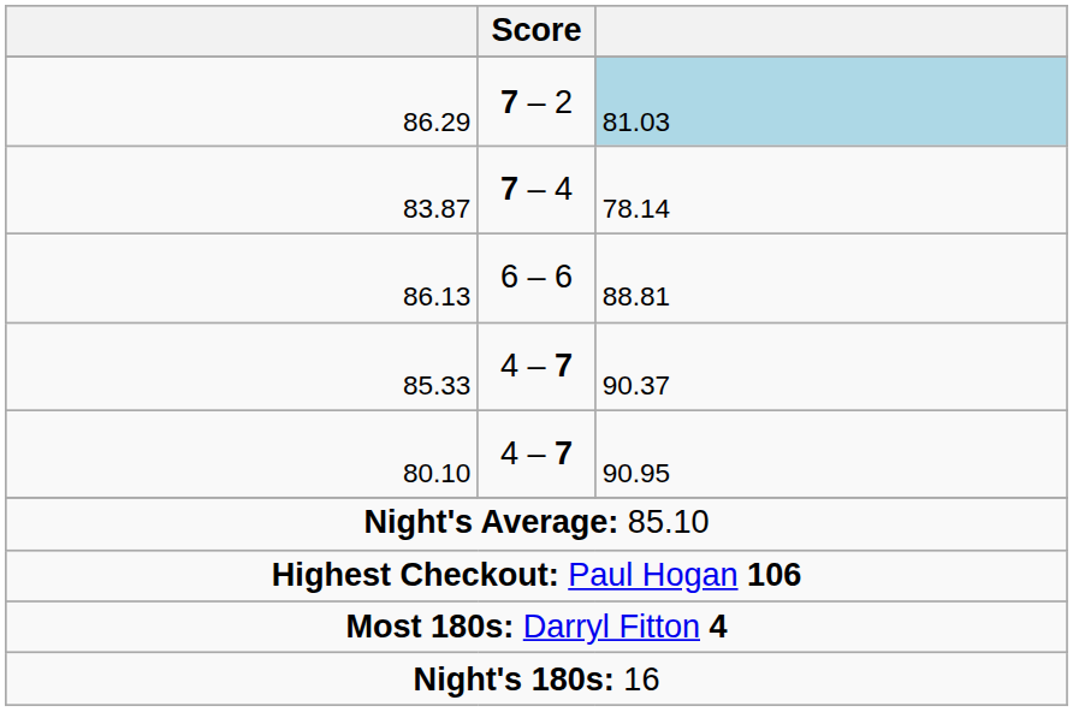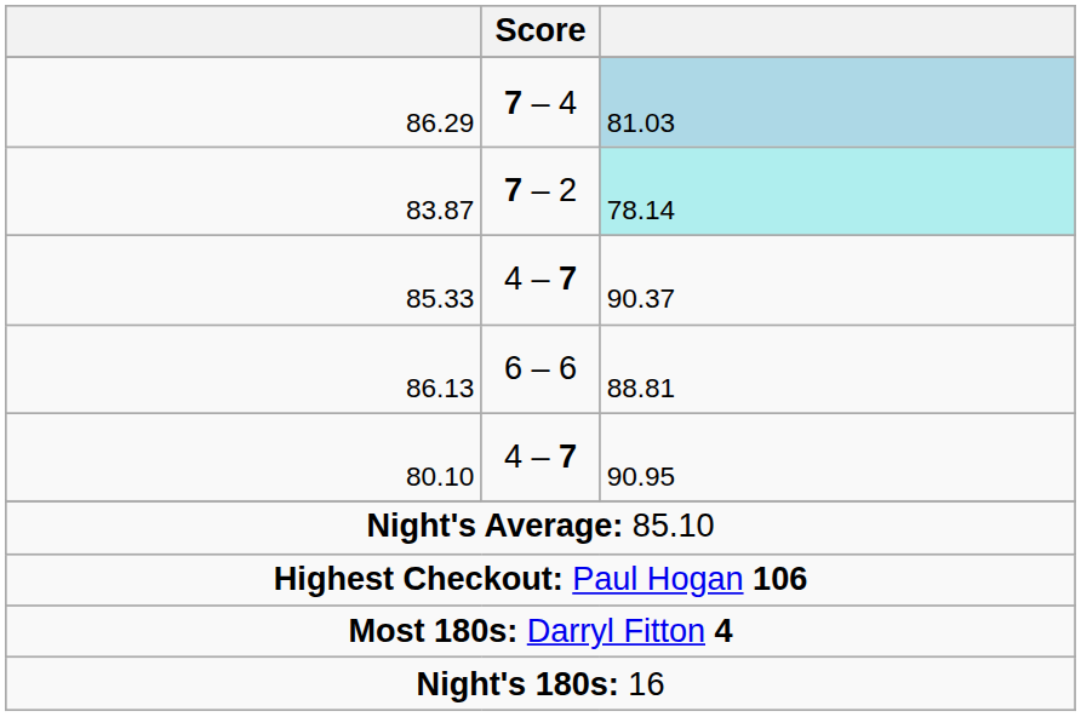86.29 | Score: 7 – 2 -> 7 – 4
83.87 | Score: 7 – 4 -> 7 – 2
83.87 | column 3: no background -> paleturquoise background
rows swapped: 85.33 <-> 86.13
